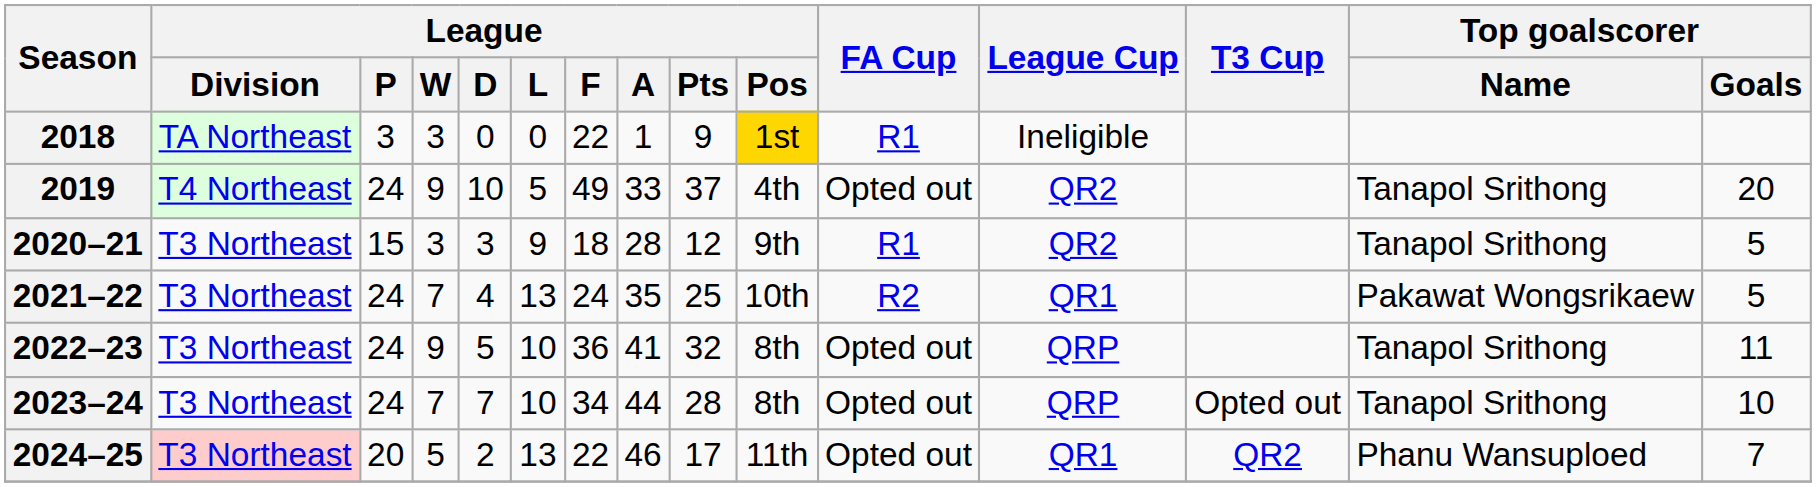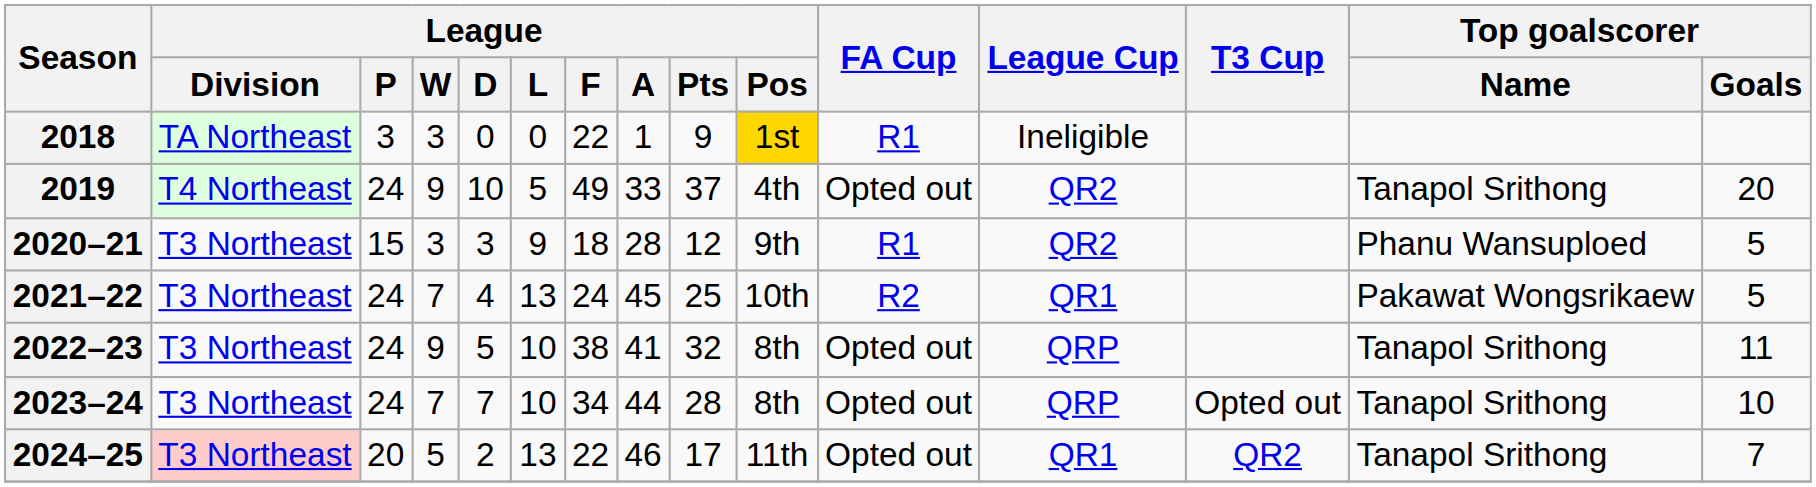2020–21 | Top goalscorer / Name: Tanapol Srithong -> Phanu Wansuploed
2021–22 | League / A: 35 -> 45
2022–23 | League / F: 36 -> 38
2024–25 | Top goalscorer / Name: Phanu Wansuploed -> Tanapol Srithong
